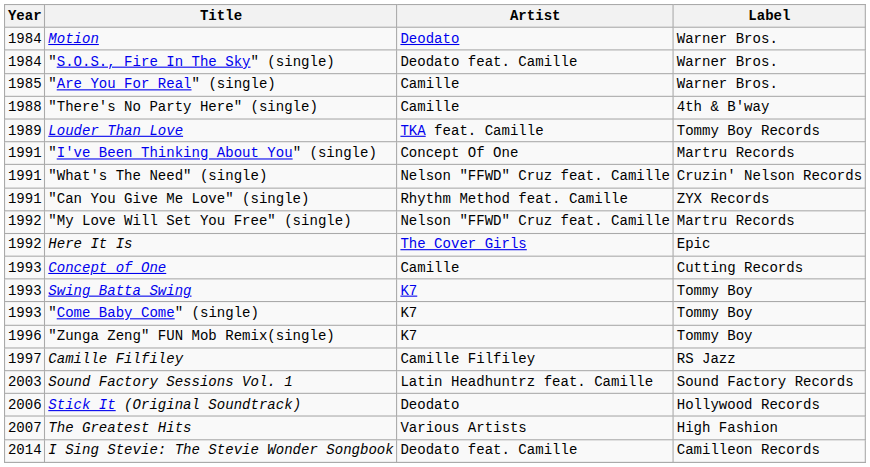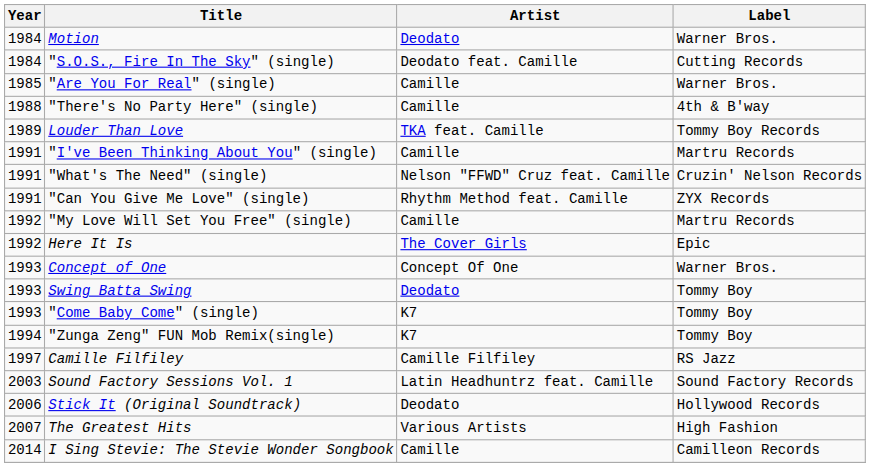"S.O.S., Fire In The Sky" (single) | Label: Warner Bros. -> Cutting Records
"I've Been Thinking About You" (single) | Artist: Concept Of One -> Camille
"My Love Will Set You Free" (single) | Artist: Nelson "FFWD" Cruz feat. Camille -> Camille
Concept of One | Artist: Camille -> Concept Of One
Concept of One | Label: Cutting Records -> Warner Bros.
Swing Batta Swing | Artist: K7 -> Deodato
"Zunga Zeng" FUN Mob Remix(single) | Year: 1996 -> 1994
I Sing Stevie: The Stevie Wonder Songbook | Artist: Deodato feat. Camille -> Camille
